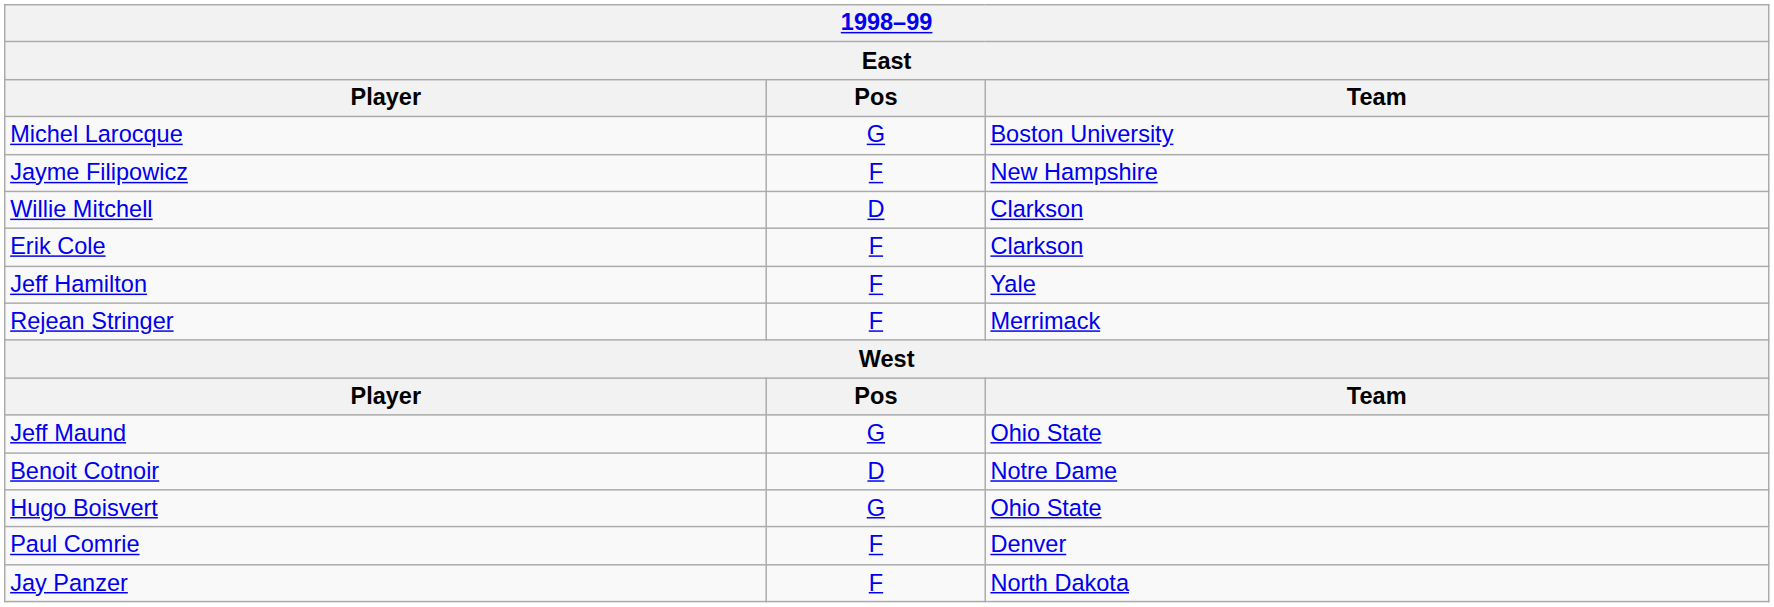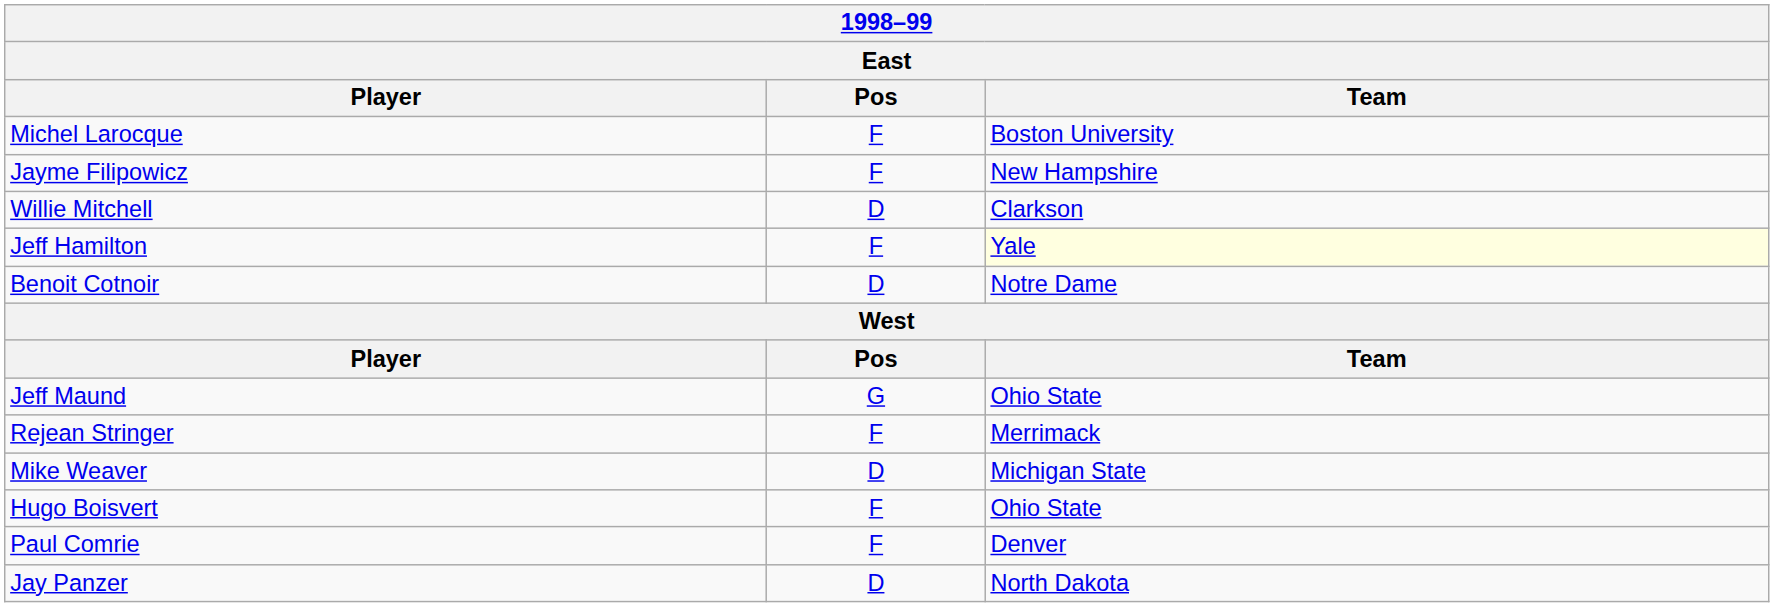Michel Larocque | Pos: G -> F
- row: Erik Cole | F | Clarkson
Jeff Hamilton | Team: no background -> lightyellow background
rows swapped: Rejean Stringer <-> Benoit Cotnoir
+ row: Mike Weaver | D | Michigan State
Hugo Boisvert | Pos: G -> F
Jay Panzer | Pos: F -> D
